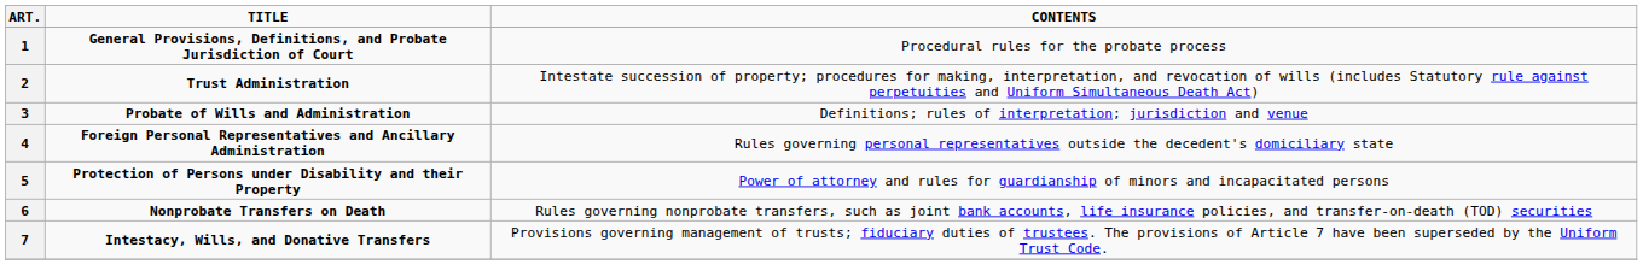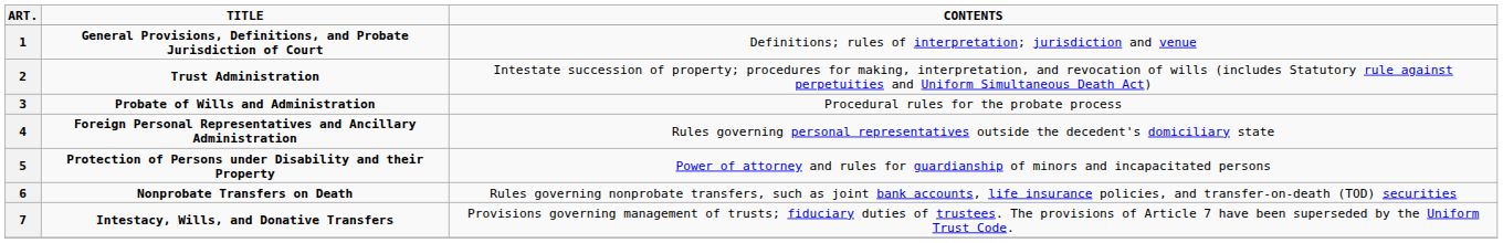1 | CONTENTS: Procedural rules for the probate process -> Definitions; rules of interpretation; jurisdiction and venue
3 | CONTENTS: Definitions; rules of interpretation; jurisdiction and venue -> Procedural rules for the probate process
